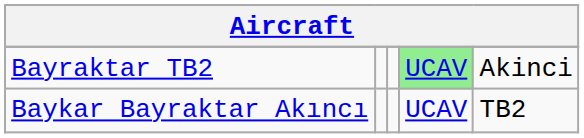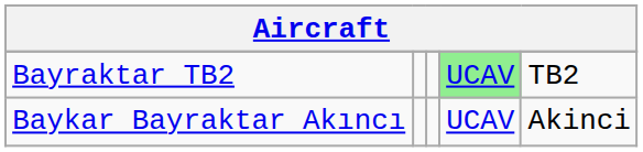Bayraktar TB2 | column 5: Akinci -> TB2
Baykar Bayraktar Akıncı | column 5: TB2 -> Akinci
